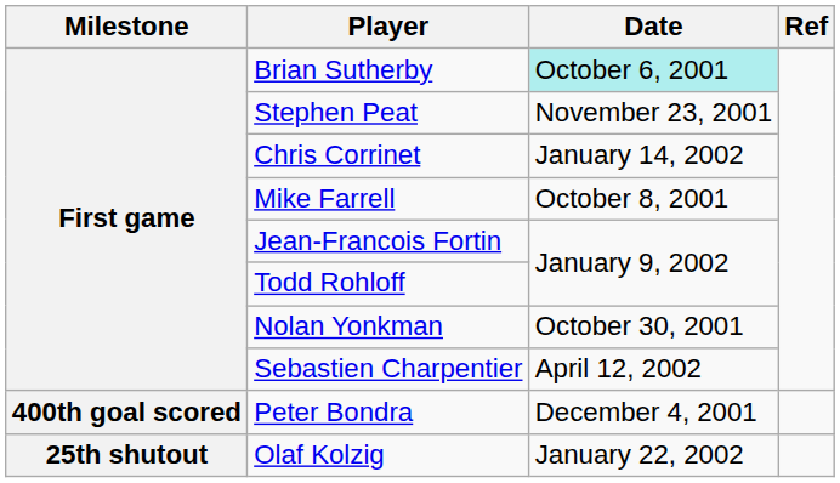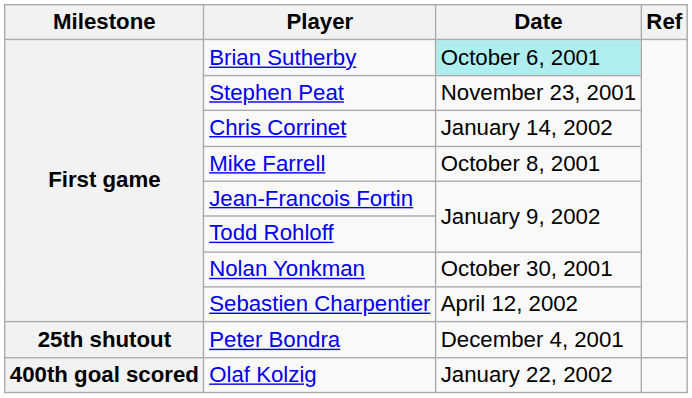Peter Bondra | Milestone: 400th goal scored -> 25th shutout
Olaf Kolzig | Milestone: 25th shutout -> 400th goal scored
